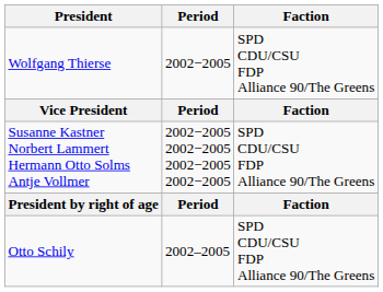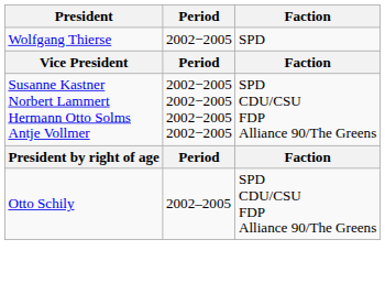Wolfgang Thierse | Faction: SPD CDU/CSU FDP Alliance 90/The Greens -> SPD
